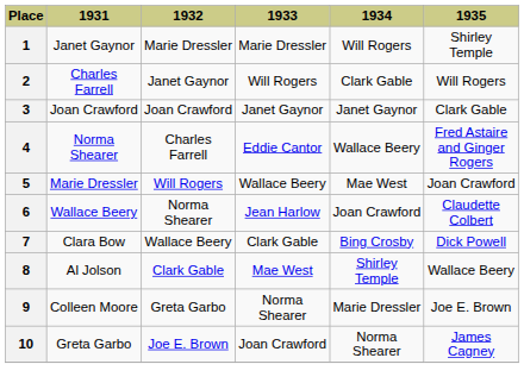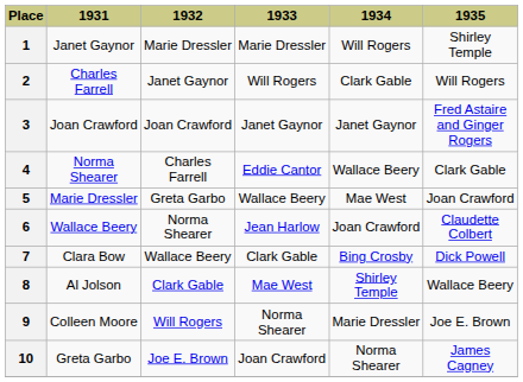3 | 1935: Clark Gable -> Fred Astaire and Ginger Rogers
4 | 1935: Fred Astaire and Ginger Rogers -> Clark Gable
5 | 1932: Will Rogers -> Greta Garbo
9 | 1932: Greta Garbo -> Will Rogers
